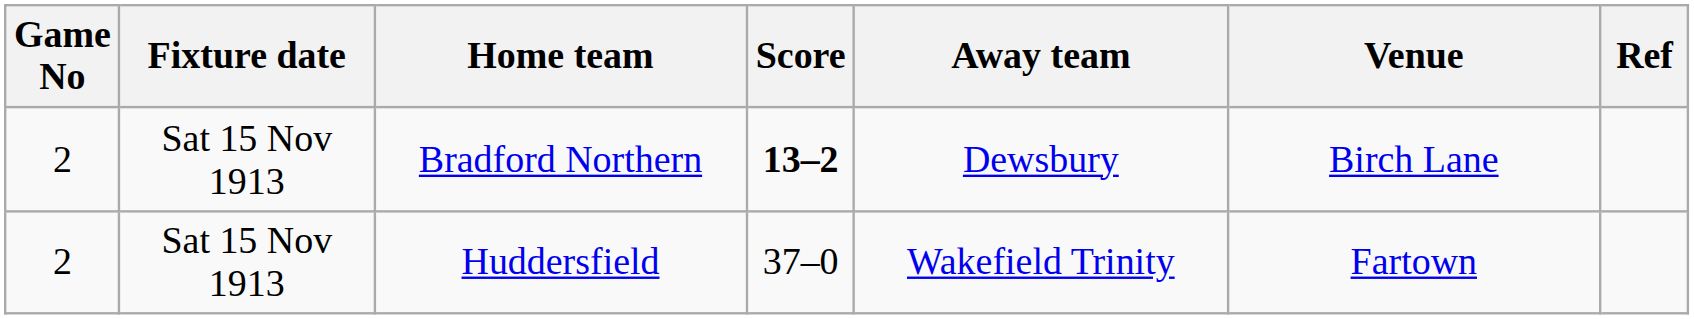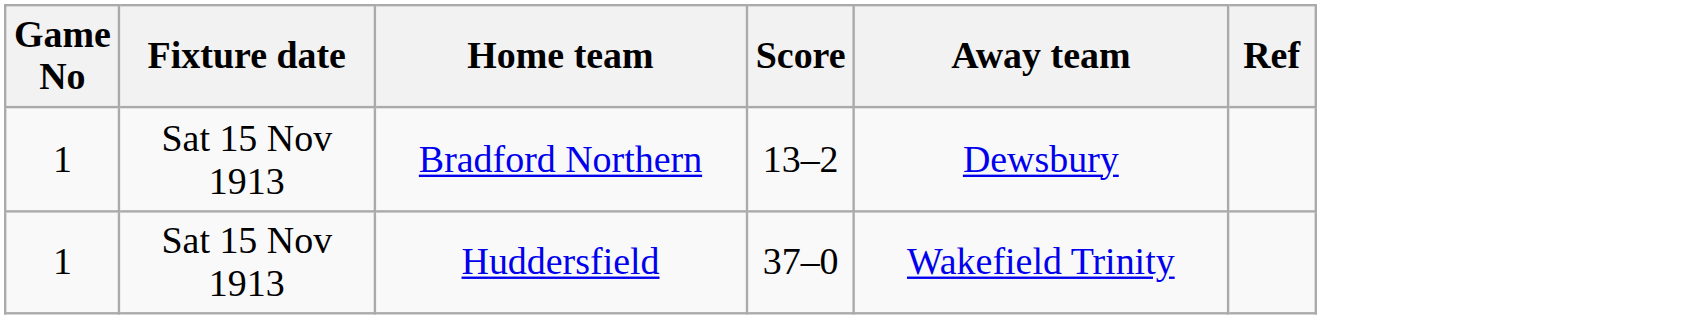- column: Venue | Birch Lane | Fartown
Bradford Northern | Game No: 2 -> 1
Bradford Northern | Score: bold -> normal
Huddersfield | Game No: 2 -> 1
